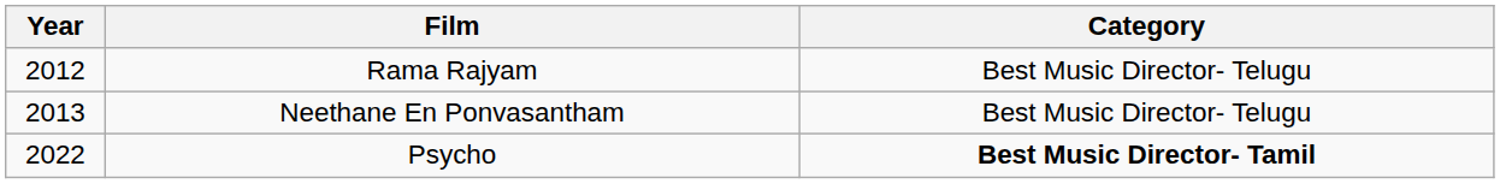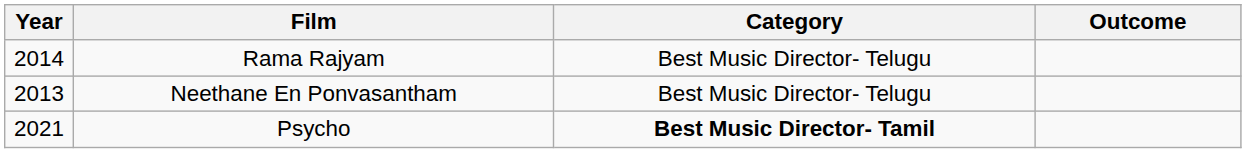+ column: Outcome
Rama Rajyam | Year: 2012 -> 2014
Psycho | Year: 2022 -> 2021
